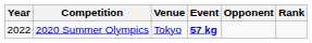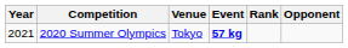columns swapped: Rank <-> Opponent
2020 Summer Olympics | Year: 2022 -> 2021
